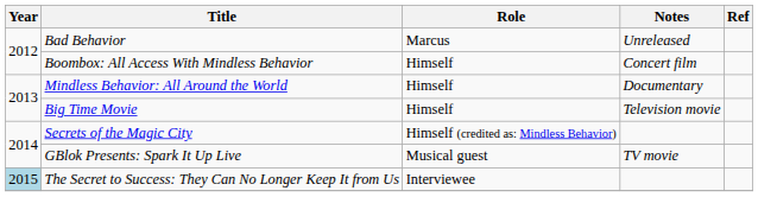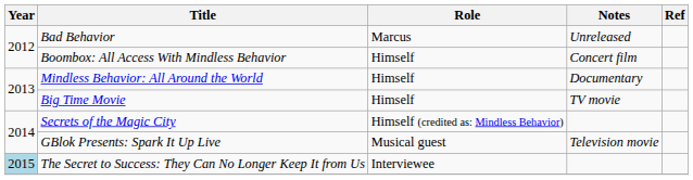Big Time Movie | Notes: Television movie -> TV movie
GBlok Presents: Spark It Up Live | Notes: TV movie -> Television movie
